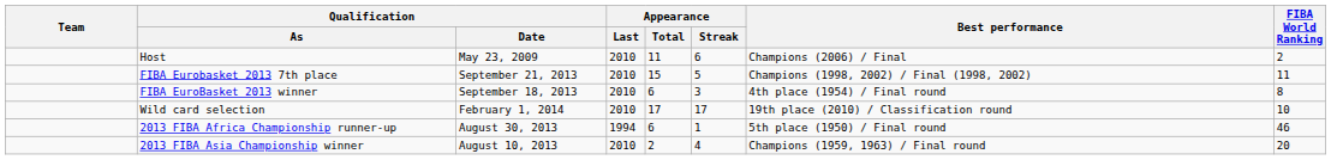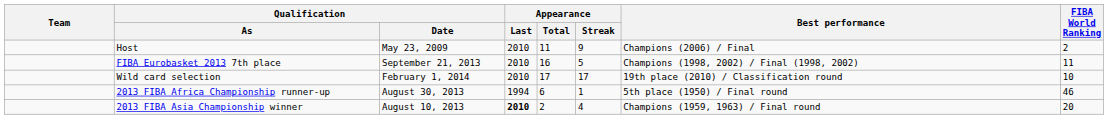Host | Appearance / Streak: 6 -> 9
FIBA Eurobasket 2013 7th place | Appearance / Total: 15 -> 16
- row: FIBA EuroBasket 2013 winner | September 18, 2013 | 2010 | 6 | 3 | 4th place (1954) / Final round | 8
2013 FIBA Asia Championship winner | Appearance / Last: normal -> bold
